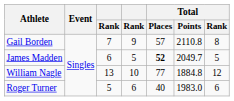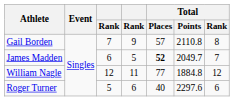James Madden | Total / Rank: 5 -> 7
William Nagle | column 3: 13 -> 12
William Nagle | column 4: 10 -> 11
Roger Turner | Total / Points: 1983.0 -> 2297.6
